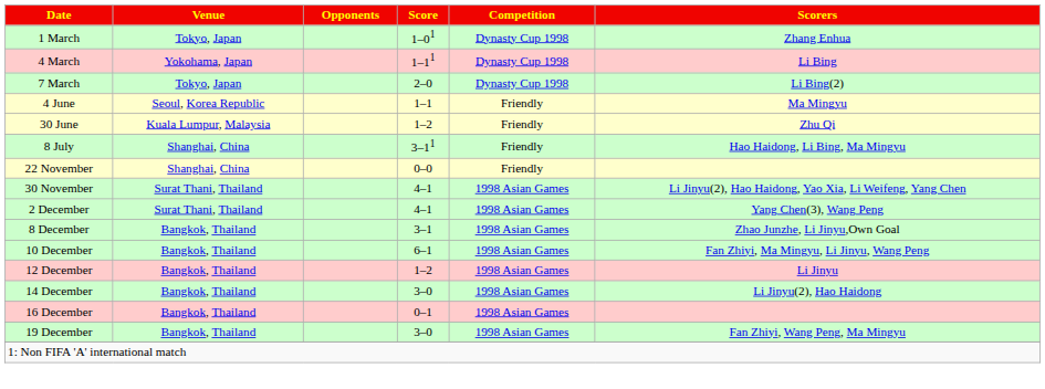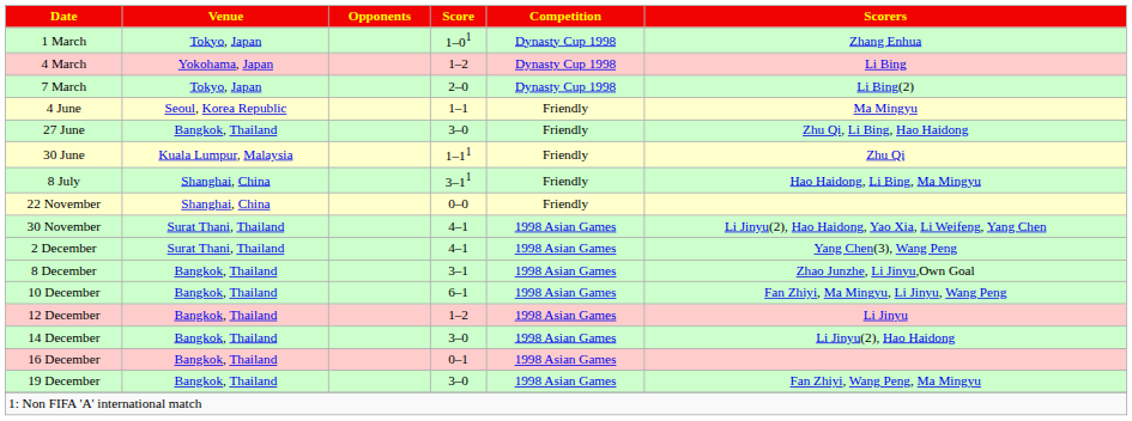4 March | Score: 1–11 -> 1–2
+ row: 27 June | Bangkok, Thailand | 3–0 | Friendly | Zhu Qi, Li Bing, Hao Haidong
30 June | Score: 1–2 -> 1–11
